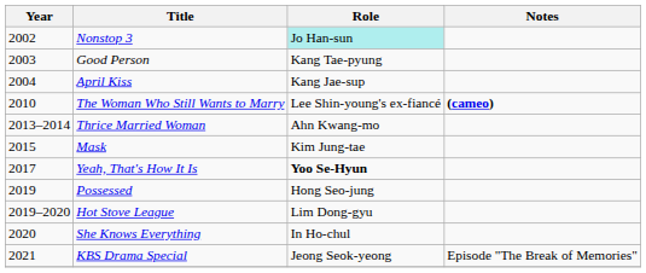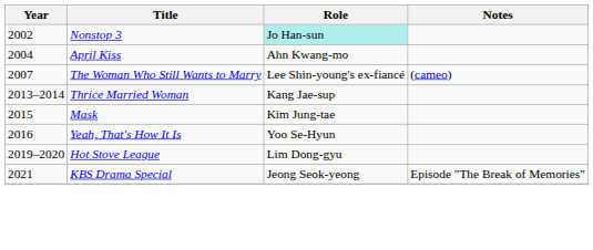- row: 2003 | Good Person | Kang Tae-pyung
April Kiss | Role: Kang Jae-sup -> Ahn Kwang-mo
The Woman Who Still Wants to Marry | Year: 2010 -> 2007
The Woman Who Still Wants to Marry | Notes: bold -> normal
Thrice Married Woman | Role: Ahn Kwang-mo -> Kang Jae-sup
Yeah, That's How It Is | Year: 2017 -> 2016
Yeah, That's How It Is | Role: bold -> normal
- row: 2019 | Possessed | Hong Seo-jung
- row: 2020 | She Knows Everything | In Ho-chul
